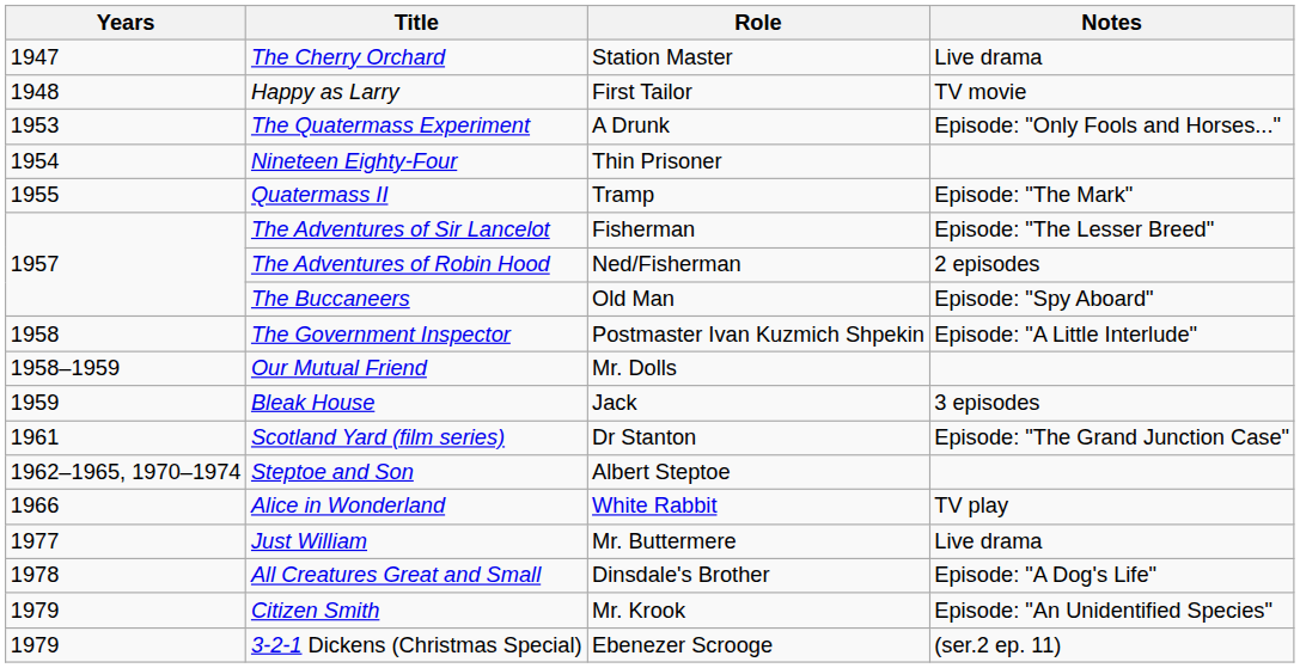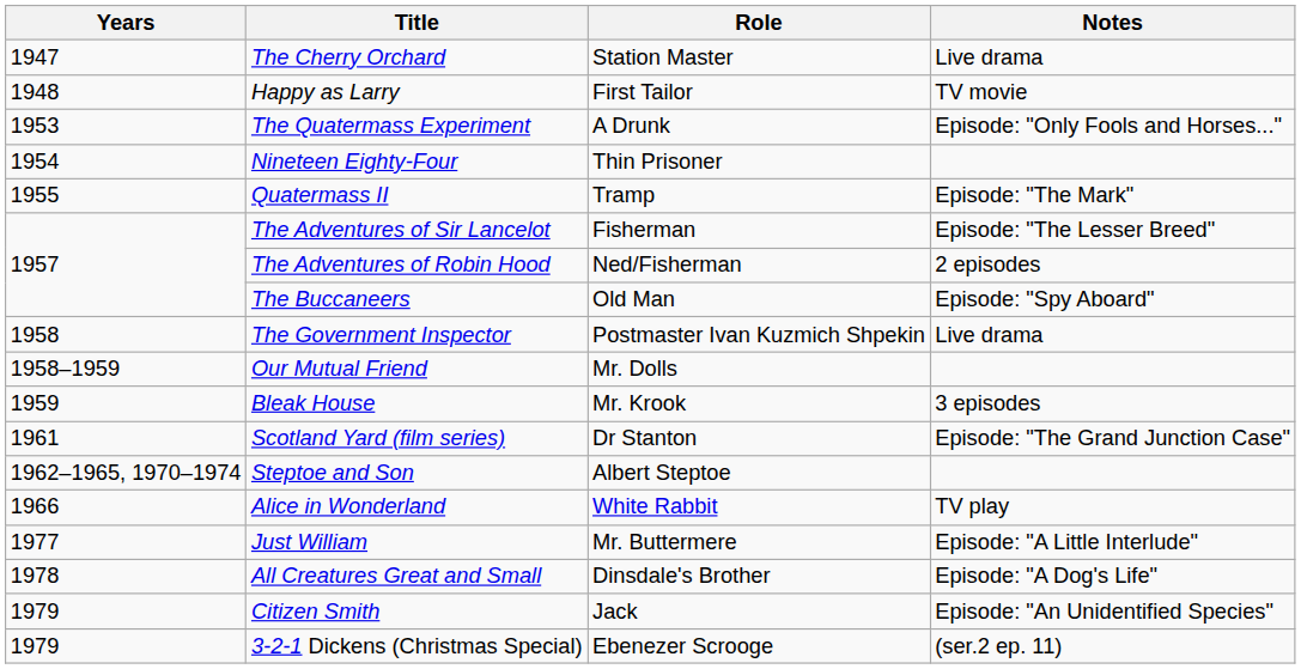The Government Inspector | Notes: Episode: "A Little Interlude" -> Live drama
Bleak House | Role: Jack -> Mr. Krook
Just William | Notes: Live drama -> Episode: "A Little Interlude"
Citizen Smith | Role: Mr. Krook -> Jack
